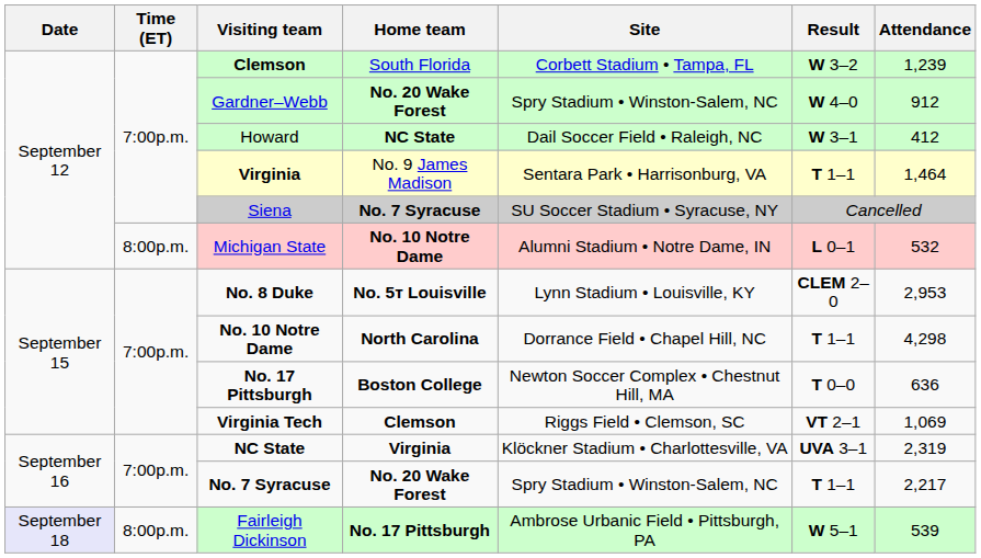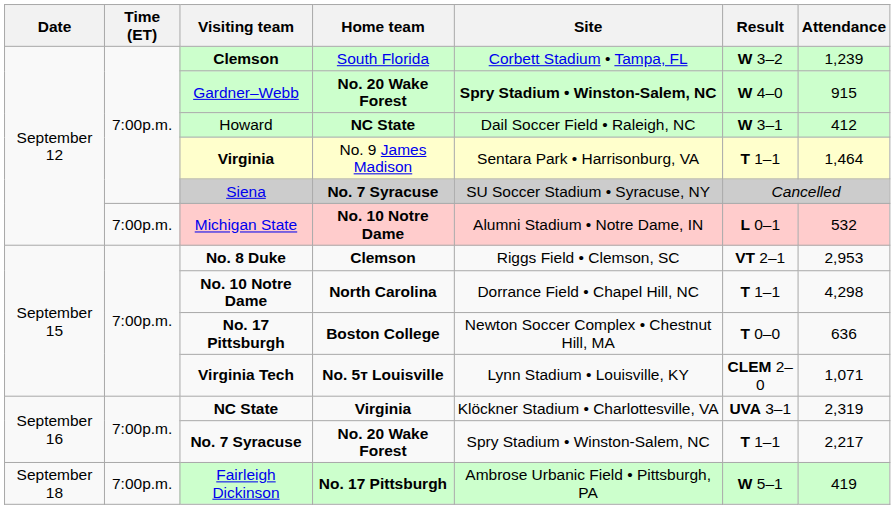Gardner–Webb | Site: normal -> bold
Gardner–Webb | Attendance: 912 -> 915
Michigan State | Time (ET): 8:00p.m. -> 7:00p.m.
No. 8 Duke | Home team: No. 5т Louisville -> Clemson
No. 8 Duke | Site: Lynn Stadium • Louisville, KY -> Riggs Field • Clemson, SC
No. 8 Duke | Result: CLEM 2–0 -> VT 2–1
Virginia Tech | Home team: Clemson -> No. 5т Louisville
Virginia Tech | Site: Riggs Field • Clemson, SC -> Lynn Stadium • Louisville, KY
Virginia Tech | Result: VT 2–1 -> CLEM 2–0
Virginia Tech | Attendance: 1,069 -> 1,071
Fairleigh Dickinson | Date: lavender background -> no background
Fairleigh Dickinson | Time (ET): 8:00p.m. -> 7:00p.m.
Fairleigh Dickinson | Attendance: 539 -> 419
